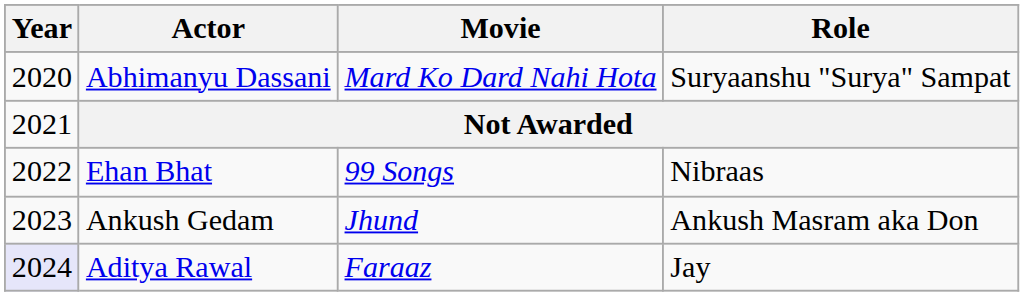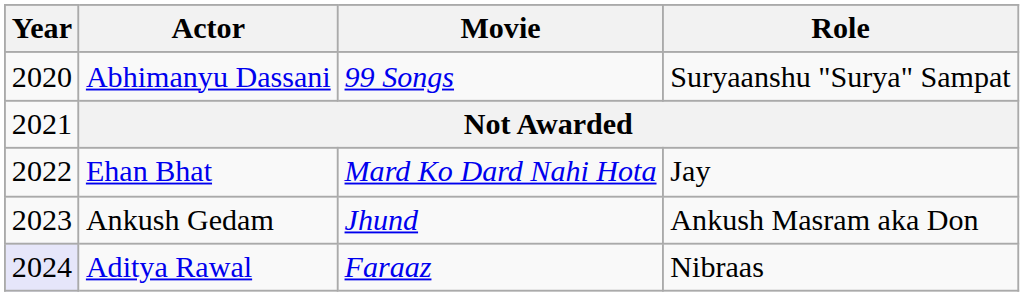Abhimanyu Dassani | Movie: Mard Ko Dard Nahi Hota -> 99 Songs
Ehan Bhat | Movie: 99 Songs -> Mard Ko Dard Nahi Hota
Ehan Bhat | Role: Nibraas -> Jay
Aditya Rawal | Role: Jay -> Nibraas
